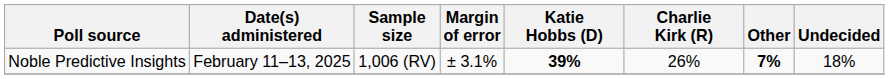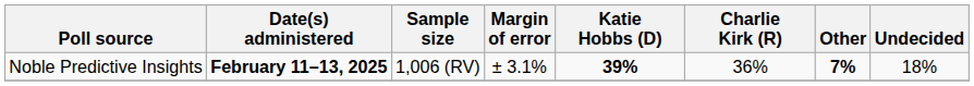Noble Predictive Insights | Date(s) administered: normal -> bold
Noble Predictive Insights | Charlie Kirk (R): 26% -> 36%
